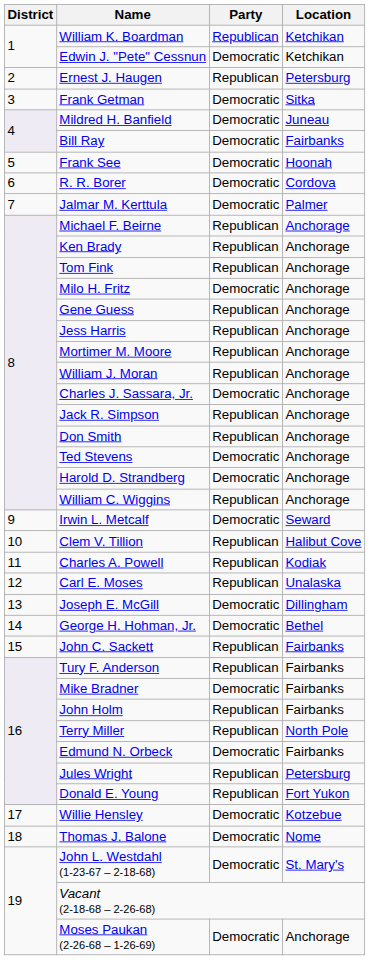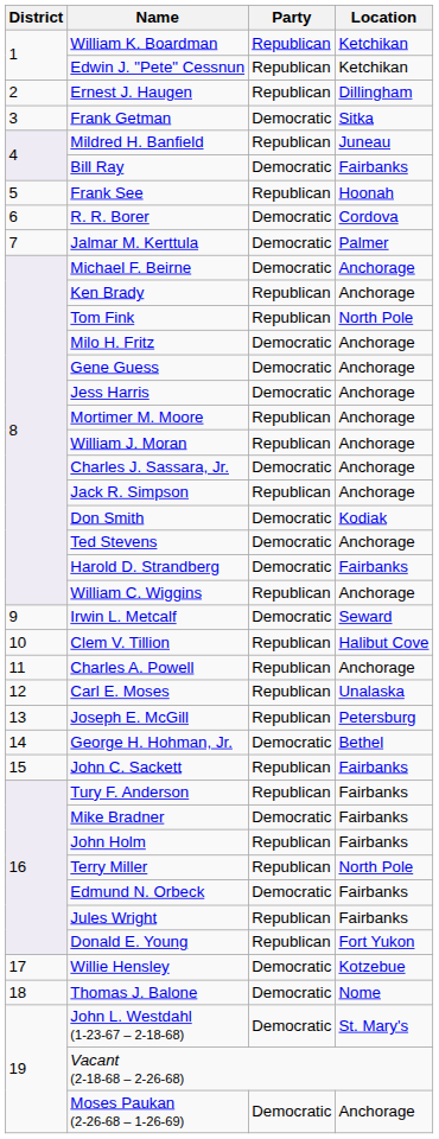Edwin J. "Pete" Cessnun | Party: Democratic -> Republican
Ernest J. Haugen | Location: Petersburg -> Dillingham
Mildred H. Banfield | Party: Democratic -> Republican
Frank See | Party: Democratic -> Republican
Michael F. Beirne | Party: Republican -> Democratic
Tom Fink | Location: Anchorage -> North Pole
Gene Guess | Party: Republican -> Democratic
Jess Harris | Party: Republican -> Democratic
Don Smith | Party: Republican -> Democratic
Don Smith | Location: Anchorage -> Kodiak
Harold D. Strandberg | Location: Anchorage -> Fairbanks
Charles A. Powell | Location: Kodiak -> Anchorage
Joseph E. McGill | Party: Democratic -> Republican
Joseph E. McGill | Location: Dillingham -> Petersburg
Jules Wright | Location: Petersburg -> Fairbanks
